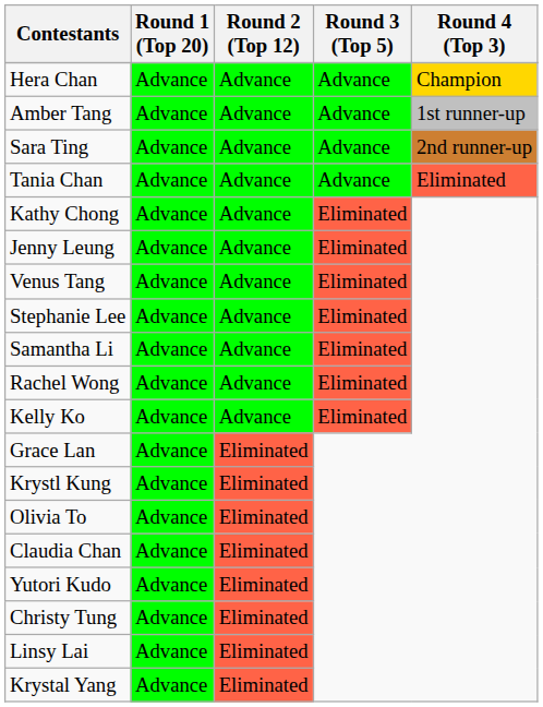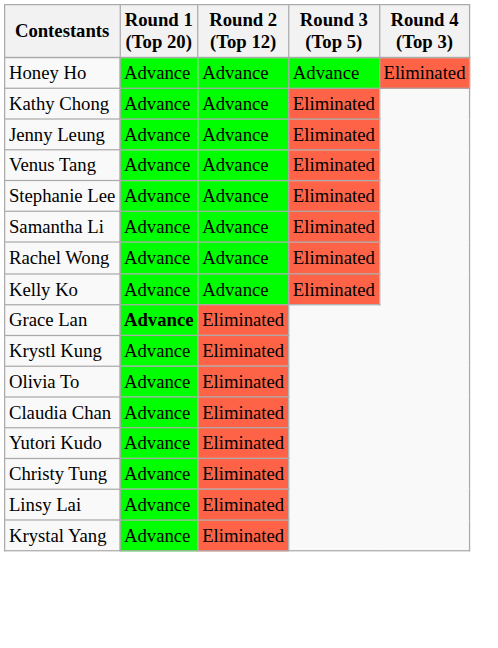- row: Hera Chan | Advance | Advance | Advance | Champion
- row: Amber Tang | Advance | Advance | Advance | 1st runner-up
- row: Sara Ting | Advance | Advance | Advance | 2nd runner-up
+ row: Honey Ho | Advance | Advance | Advance | Eliminated
- row: Tania Chan | Advance | Advance | Advance | Eliminated
Grace Lan | Round 1 (Top 20): normal -> bold
